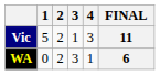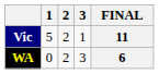- column: 4 | 3 | 1
